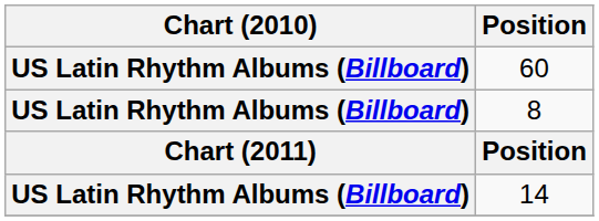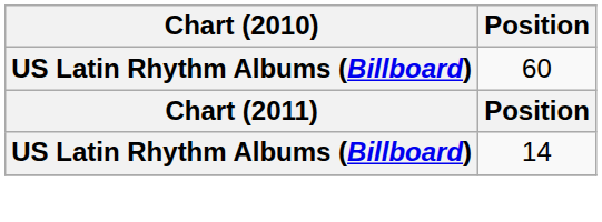- row: US Latin Rhythm Albums (Billboard) | 8
